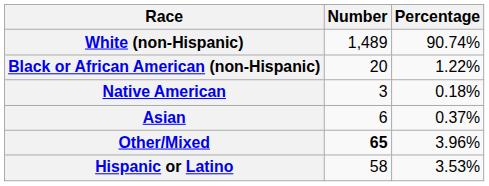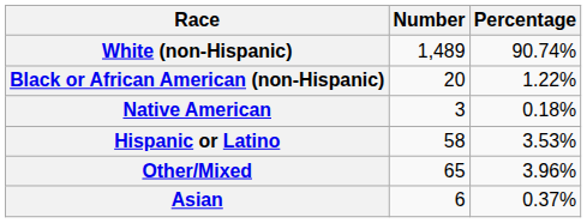rows swapped: Asian <-> Hispanic or Latino
Other/Mixed | Number: bold -> normal
